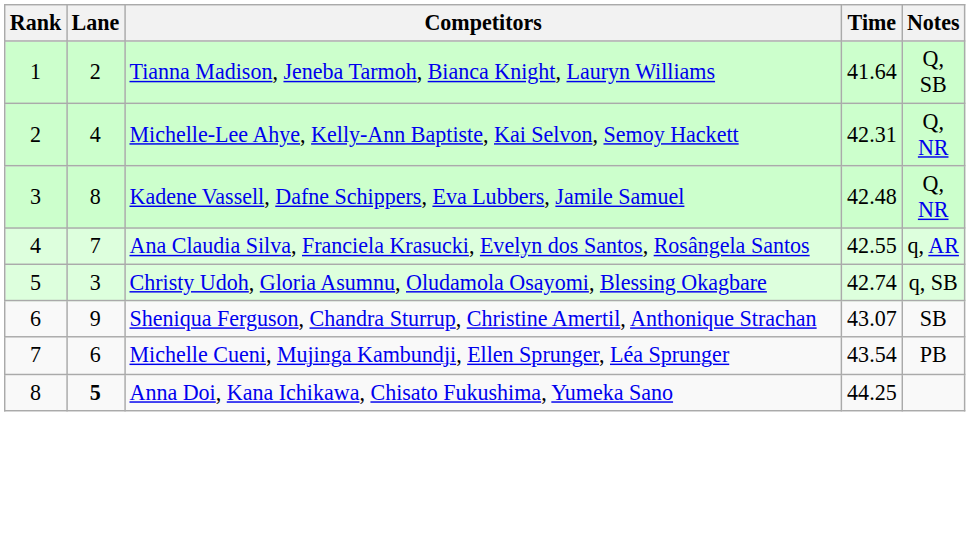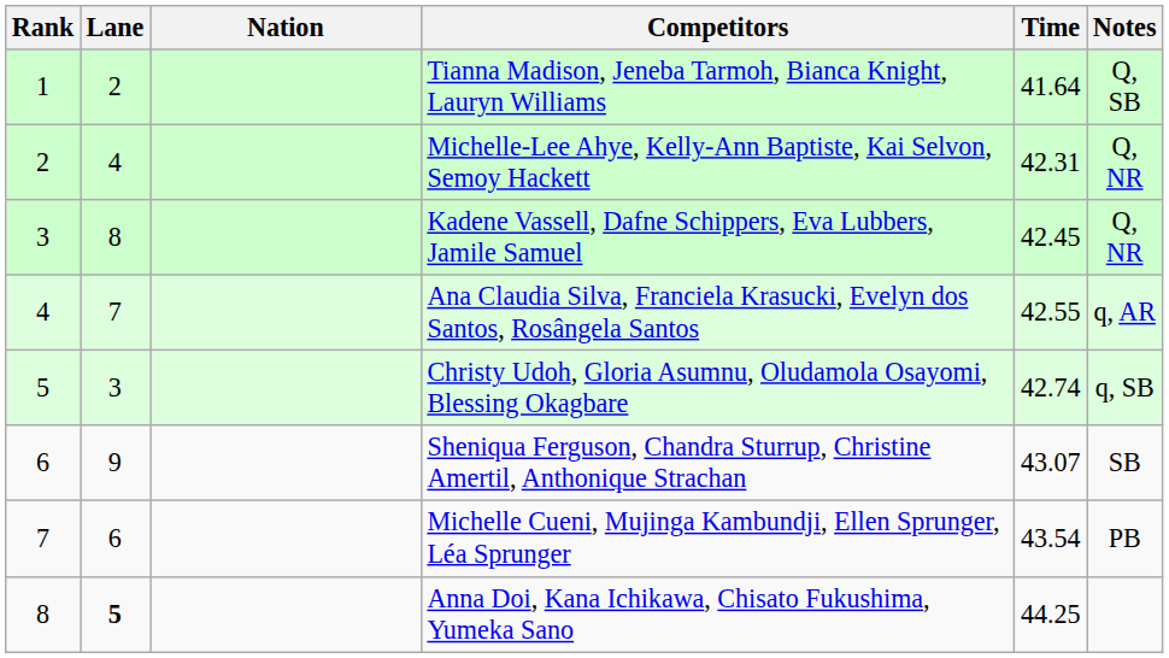+ column: Nation
Kadene Vassell, Dafne Schippers, Eva Lubbers, Jamile Samuel | Time: 42.48 -> 42.45
